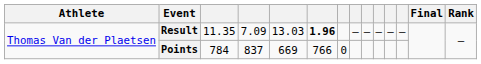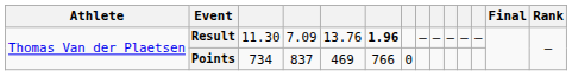Result | column 3: 11.35 -> 11.30
Result | column 5: 13.03 -> 13.76
Points | column 3: 784 -> 734
Points | column 5: 669 -> 469
